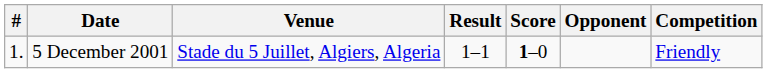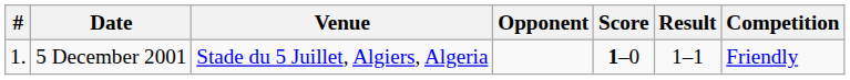columns swapped: Opponent <-> Result
